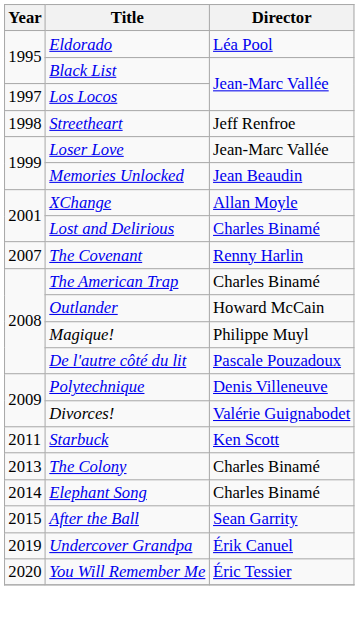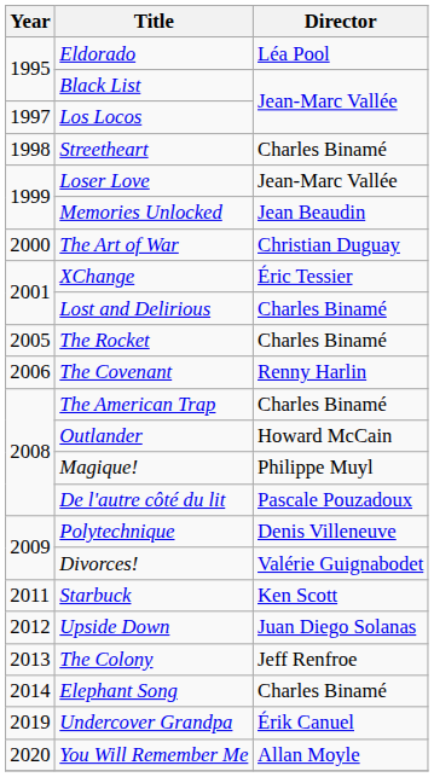Streetheart | Director: Jeff Renfroe -> Charles Binamé
+ row: 2000 | The Art of War | Christian Duguay
XChange | Director: Allan Moyle -> Éric Tessier
+ row: 2005 | The Rocket | Charles Binamé
The Covenant | Year: 2007 -> 2006
+ row: 2012 | Upside Down | Juan Diego Solanas
The Colony | Director: Charles Binamé -> Jeff Renfroe
- row: 2015 | After the Ball | Sean Garrity
You Will Remember Me | Director: Éric Tessier -> Allan Moyle
